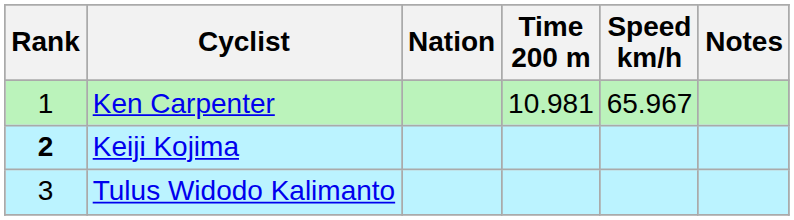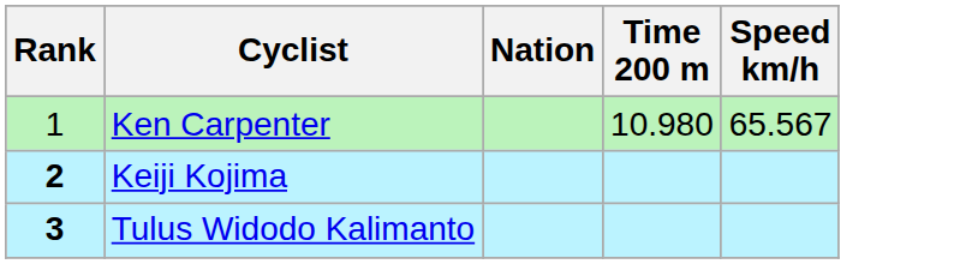- column: Notes
Ken Carpenter | Time 200 m: 10.981 -> 10.980
Ken Carpenter | Speed km/h: 65.967 -> 65.567
Tulus Widodo Kalimanto | Rank: normal -> bold
